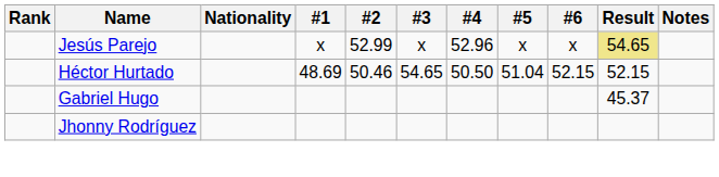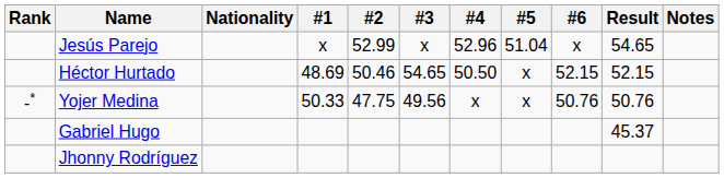Jesús Parejo | #5: x -> 51.04
Jesús Parejo | Result: khaki background -> no background
Héctor Hurtado | #5: 51.04 -> x
+ row: -* | Yojer Medina | 50.33 | 47.75 | 49.56 | x | x | 50.76 | 50.76
